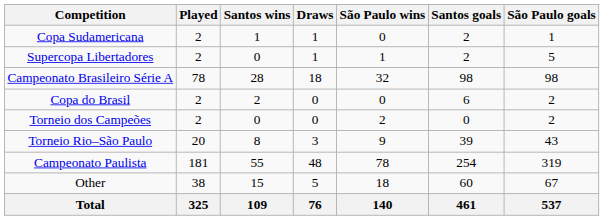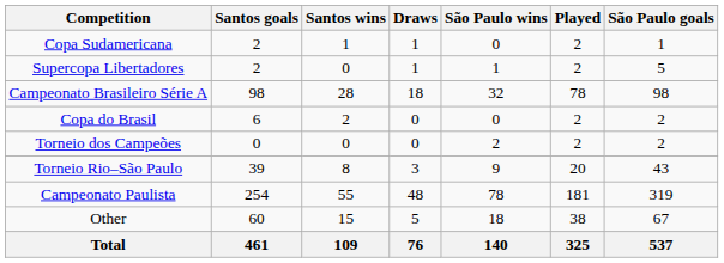columns swapped: Played <-> Santos goals
